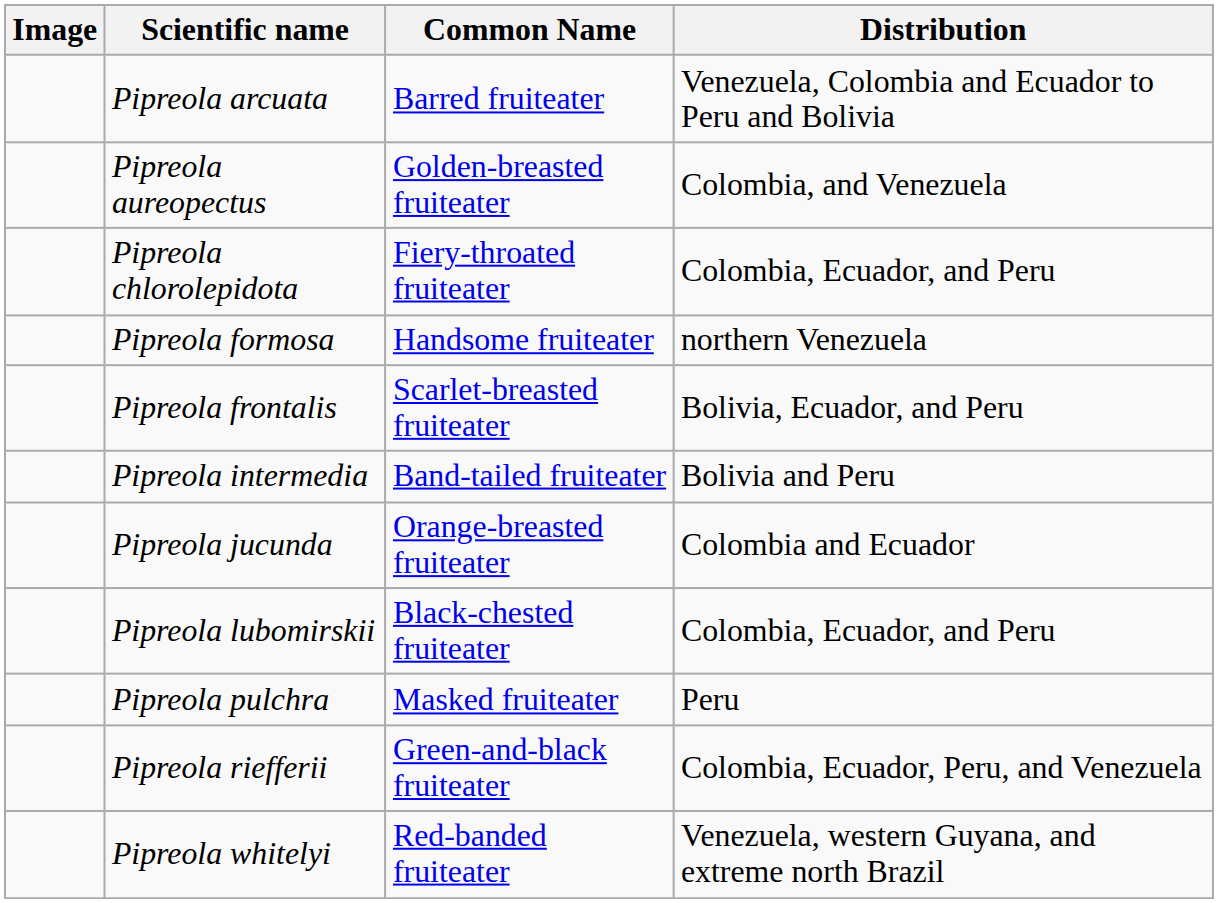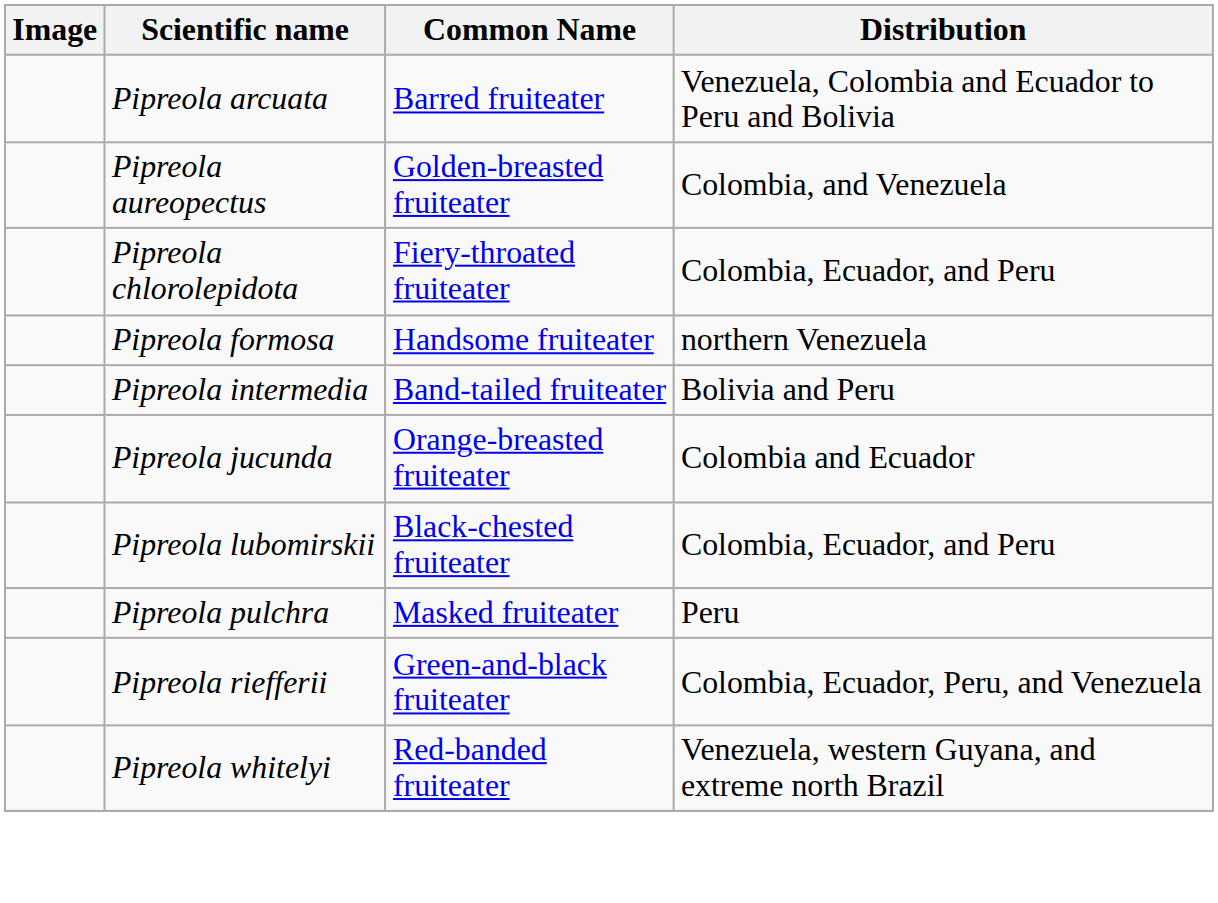- row: Pipreola frontalis | Scarlet-breasted fruiteater | Bolivia, Ecuador, and Peru
